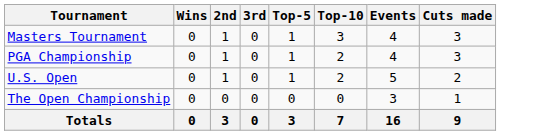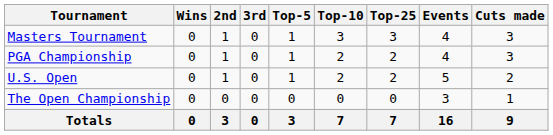+ column: Top-25 | 3 | 2 | 2 | 0 | 7
